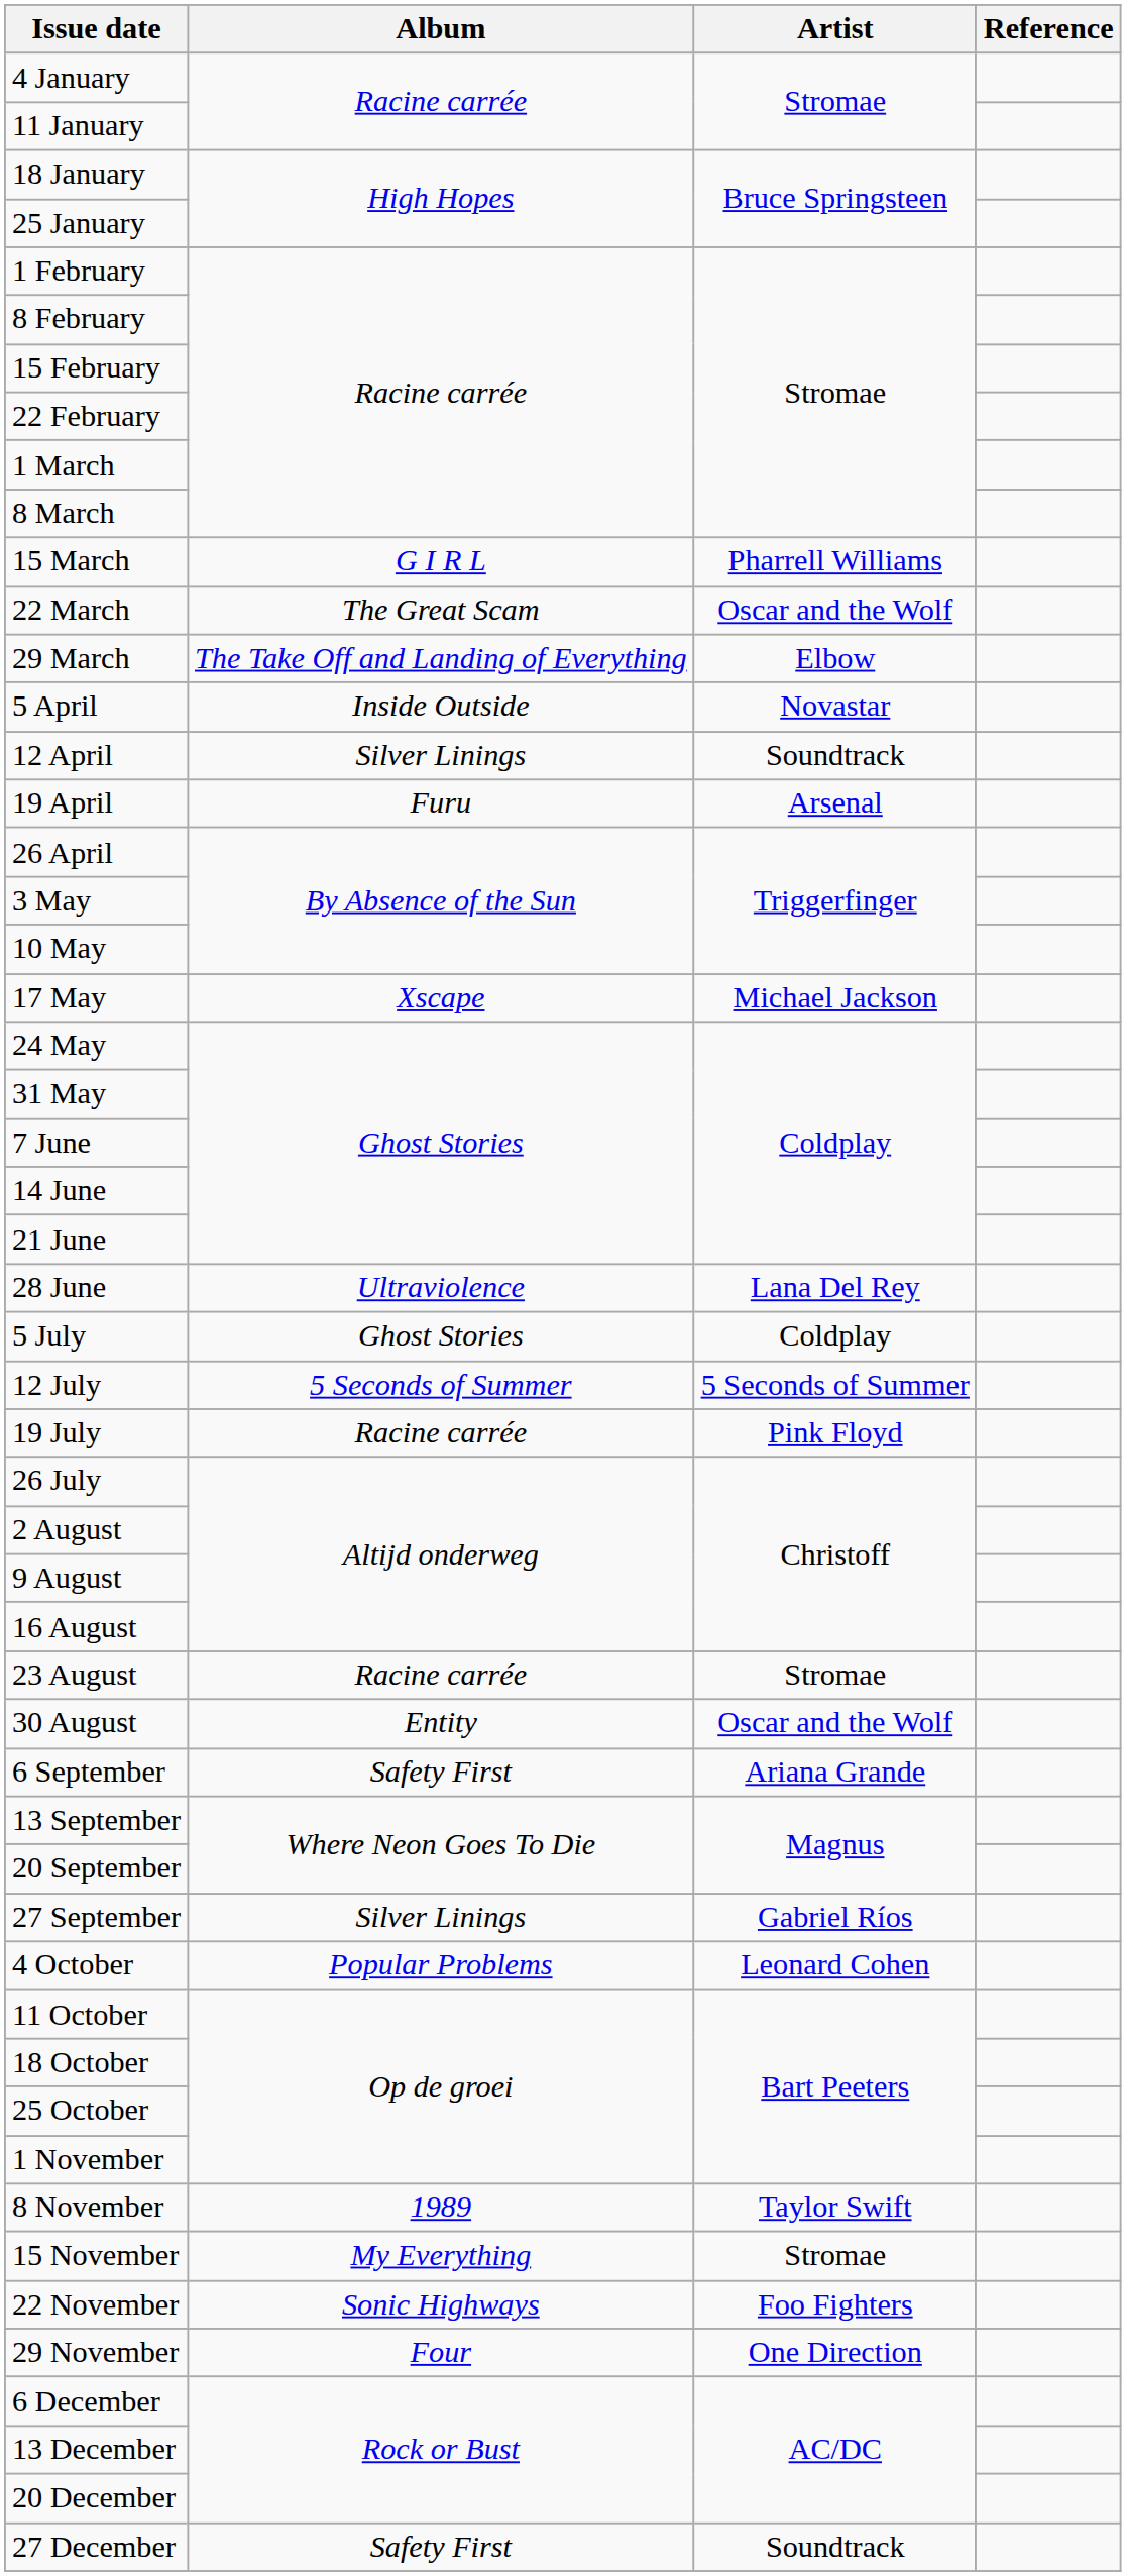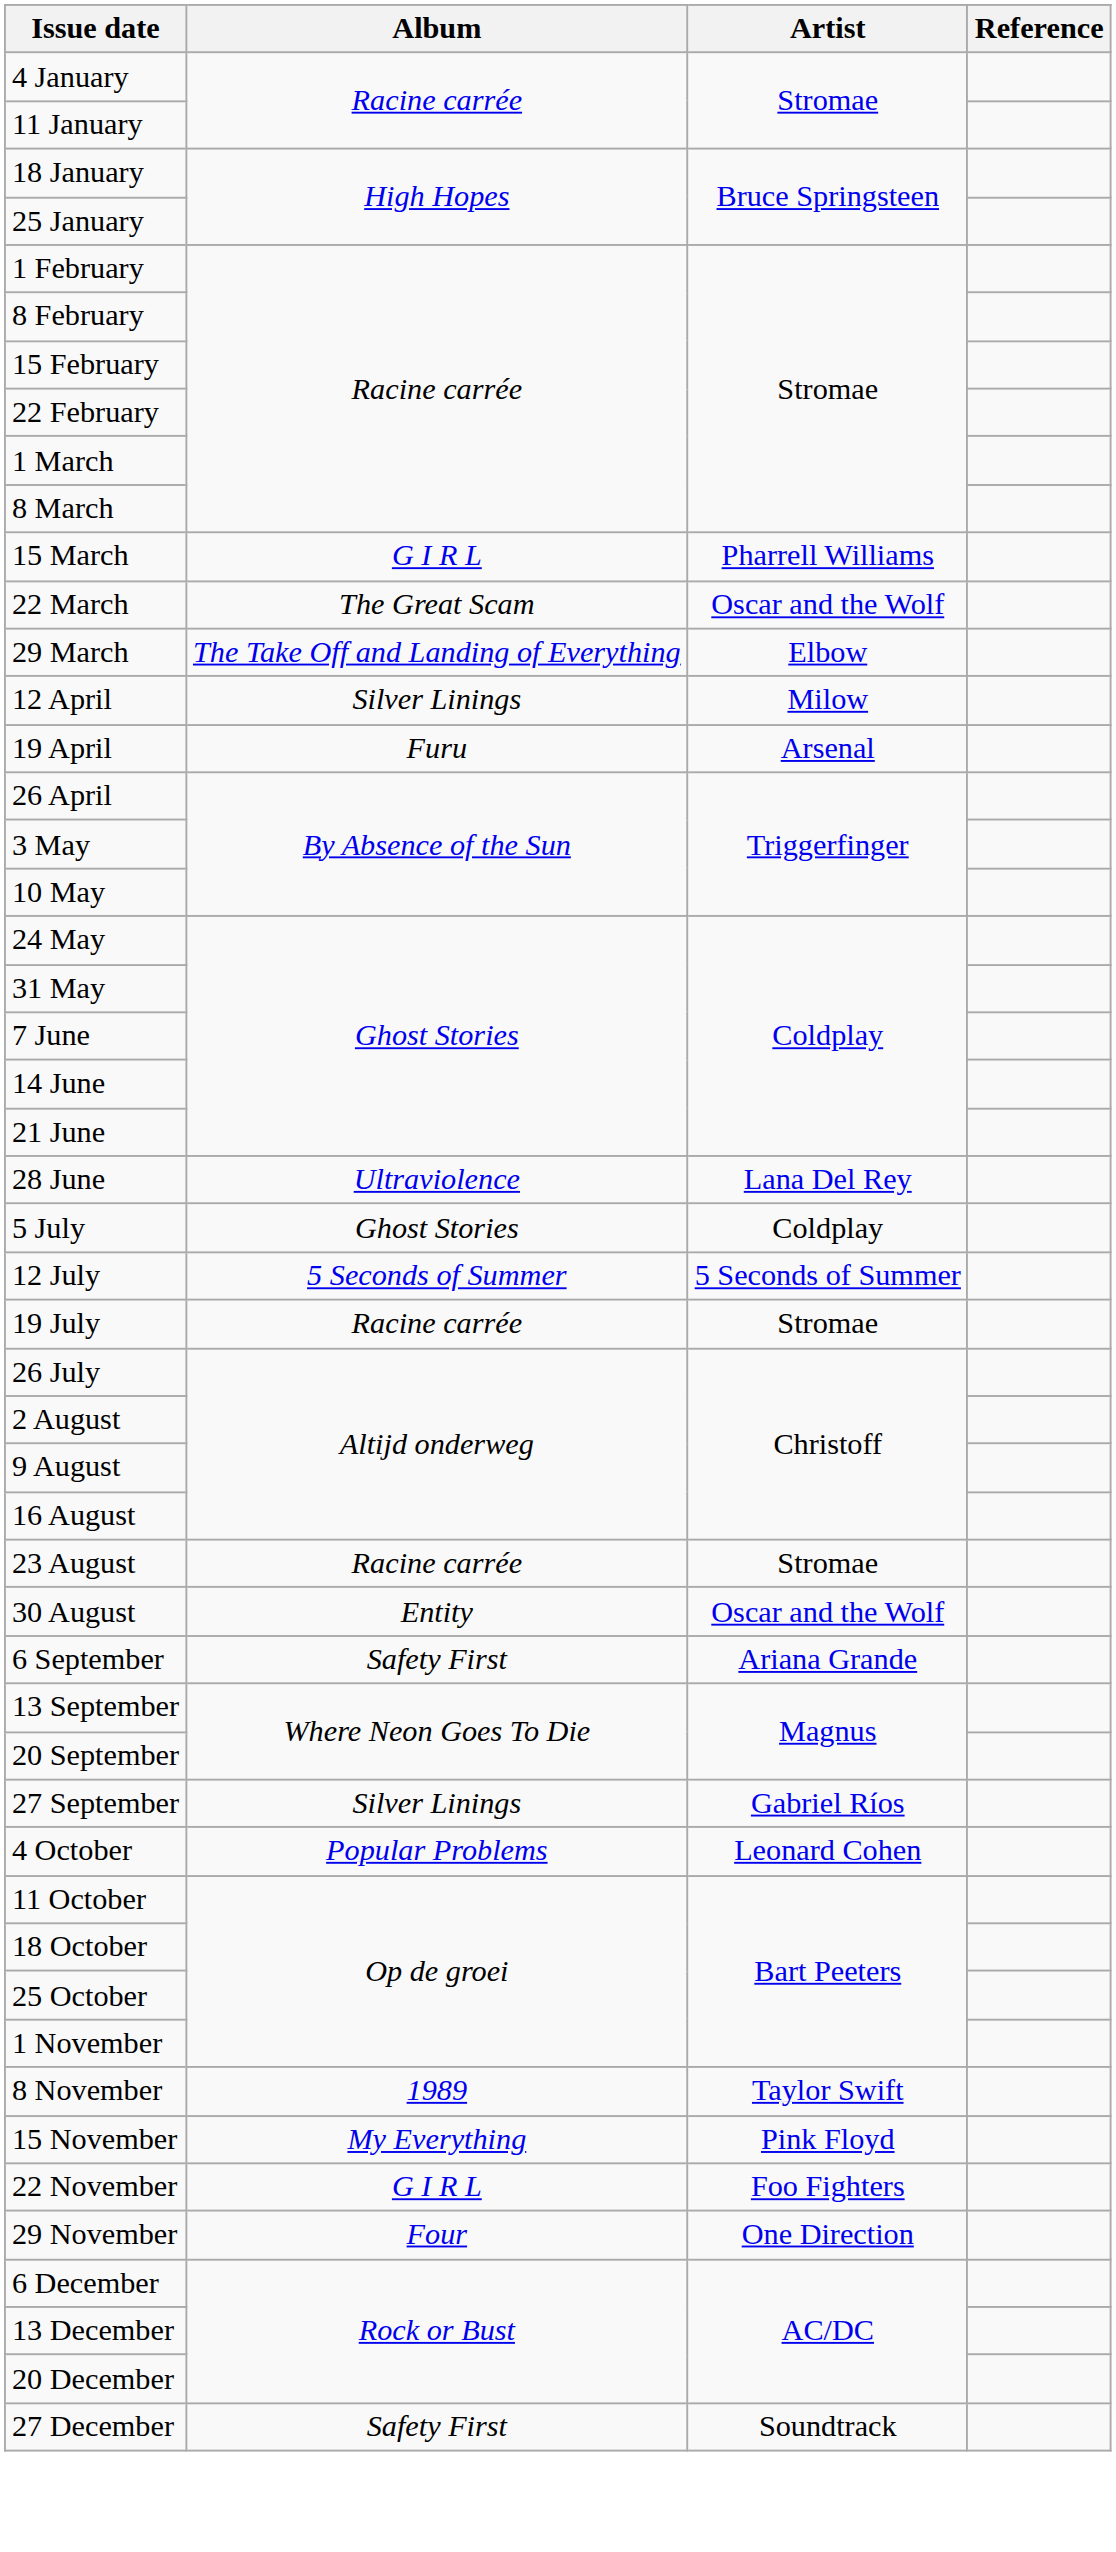- row: 5 April | Inside Outside | Novastar
12 April | Artist: Soundtrack -> Milow
- row: 17 May | Xscape | Michael Jackson
19 July | Artist: Pink Floyd -> Stromae
15 November | Artist: Stromae -> Pink Floyd
22 November | Album: Sonic Highways -> G I R L
